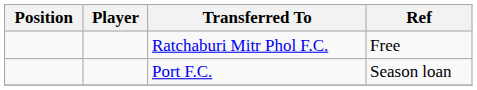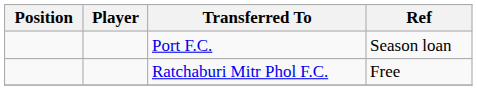rows swapped: Ratchaburi Mitr Phol F.C. <-> Port F.C.
